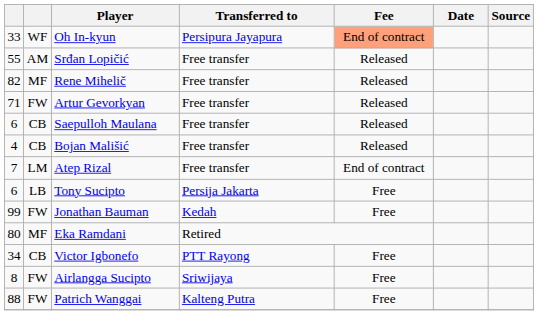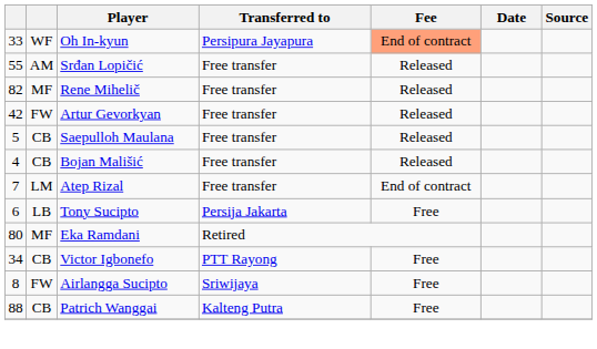Artur Gevorkyan | column 1: 71 -> 42
Saepulloh Maulana | column 1: 6 -> 5
- row: 99 | FW | Jonathan Bauman | Kedah | Free
Patrich Wanggai | column 2: FW -> CB
